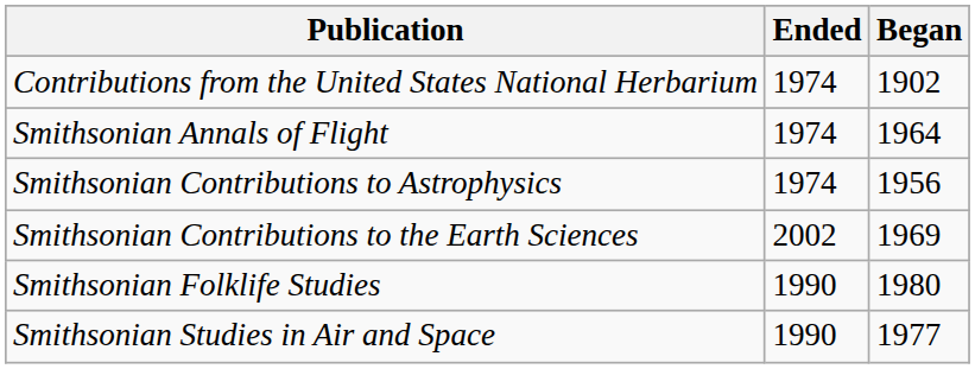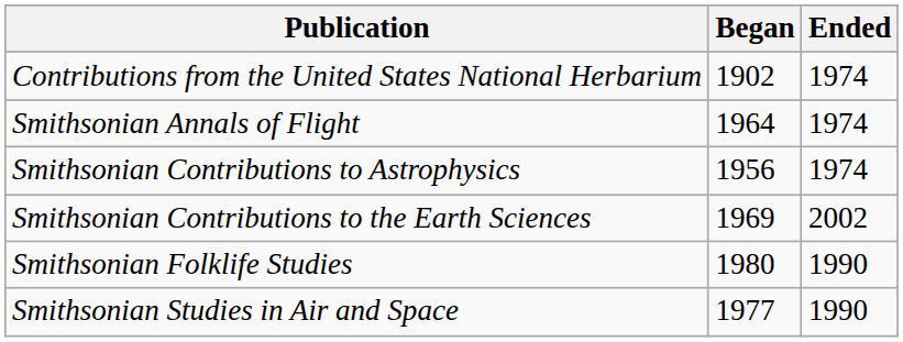columns swapped: Began <-> Ended
